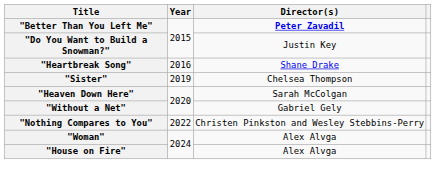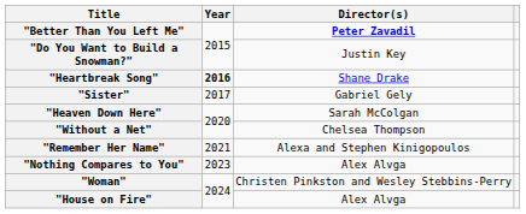"Heartbreak Song" | Year: normal -> bold
"Sister" | Year: 2019 -> 2017
"Sister" | Director(s): Chelsea Thompson -> Gabriel Gely
"Without a Net" | Director(s): Gabriel Gely -> Chelsea Thompson
+ row: "Remember Her Name" | 2021 | Alexa and Stephen Kinigopoulos
"Nothing Compares to You" | Year: 2022 -> 2023
"Nothing Compares to You" | Director(s): Christen Pinkston and Wesley Stebbins-Perry -> Alex Alvga
"Woman" | Director(s): Alex Alvga -> Christen Pinkston and Wesley Stebbins-Perry
